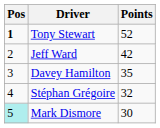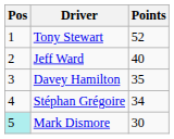Tony Stewart | Pos: bold -> normal
Jeff Ward | Points: 42 -> 40
Stéphan Grégoire | Points: 32 -> 34
